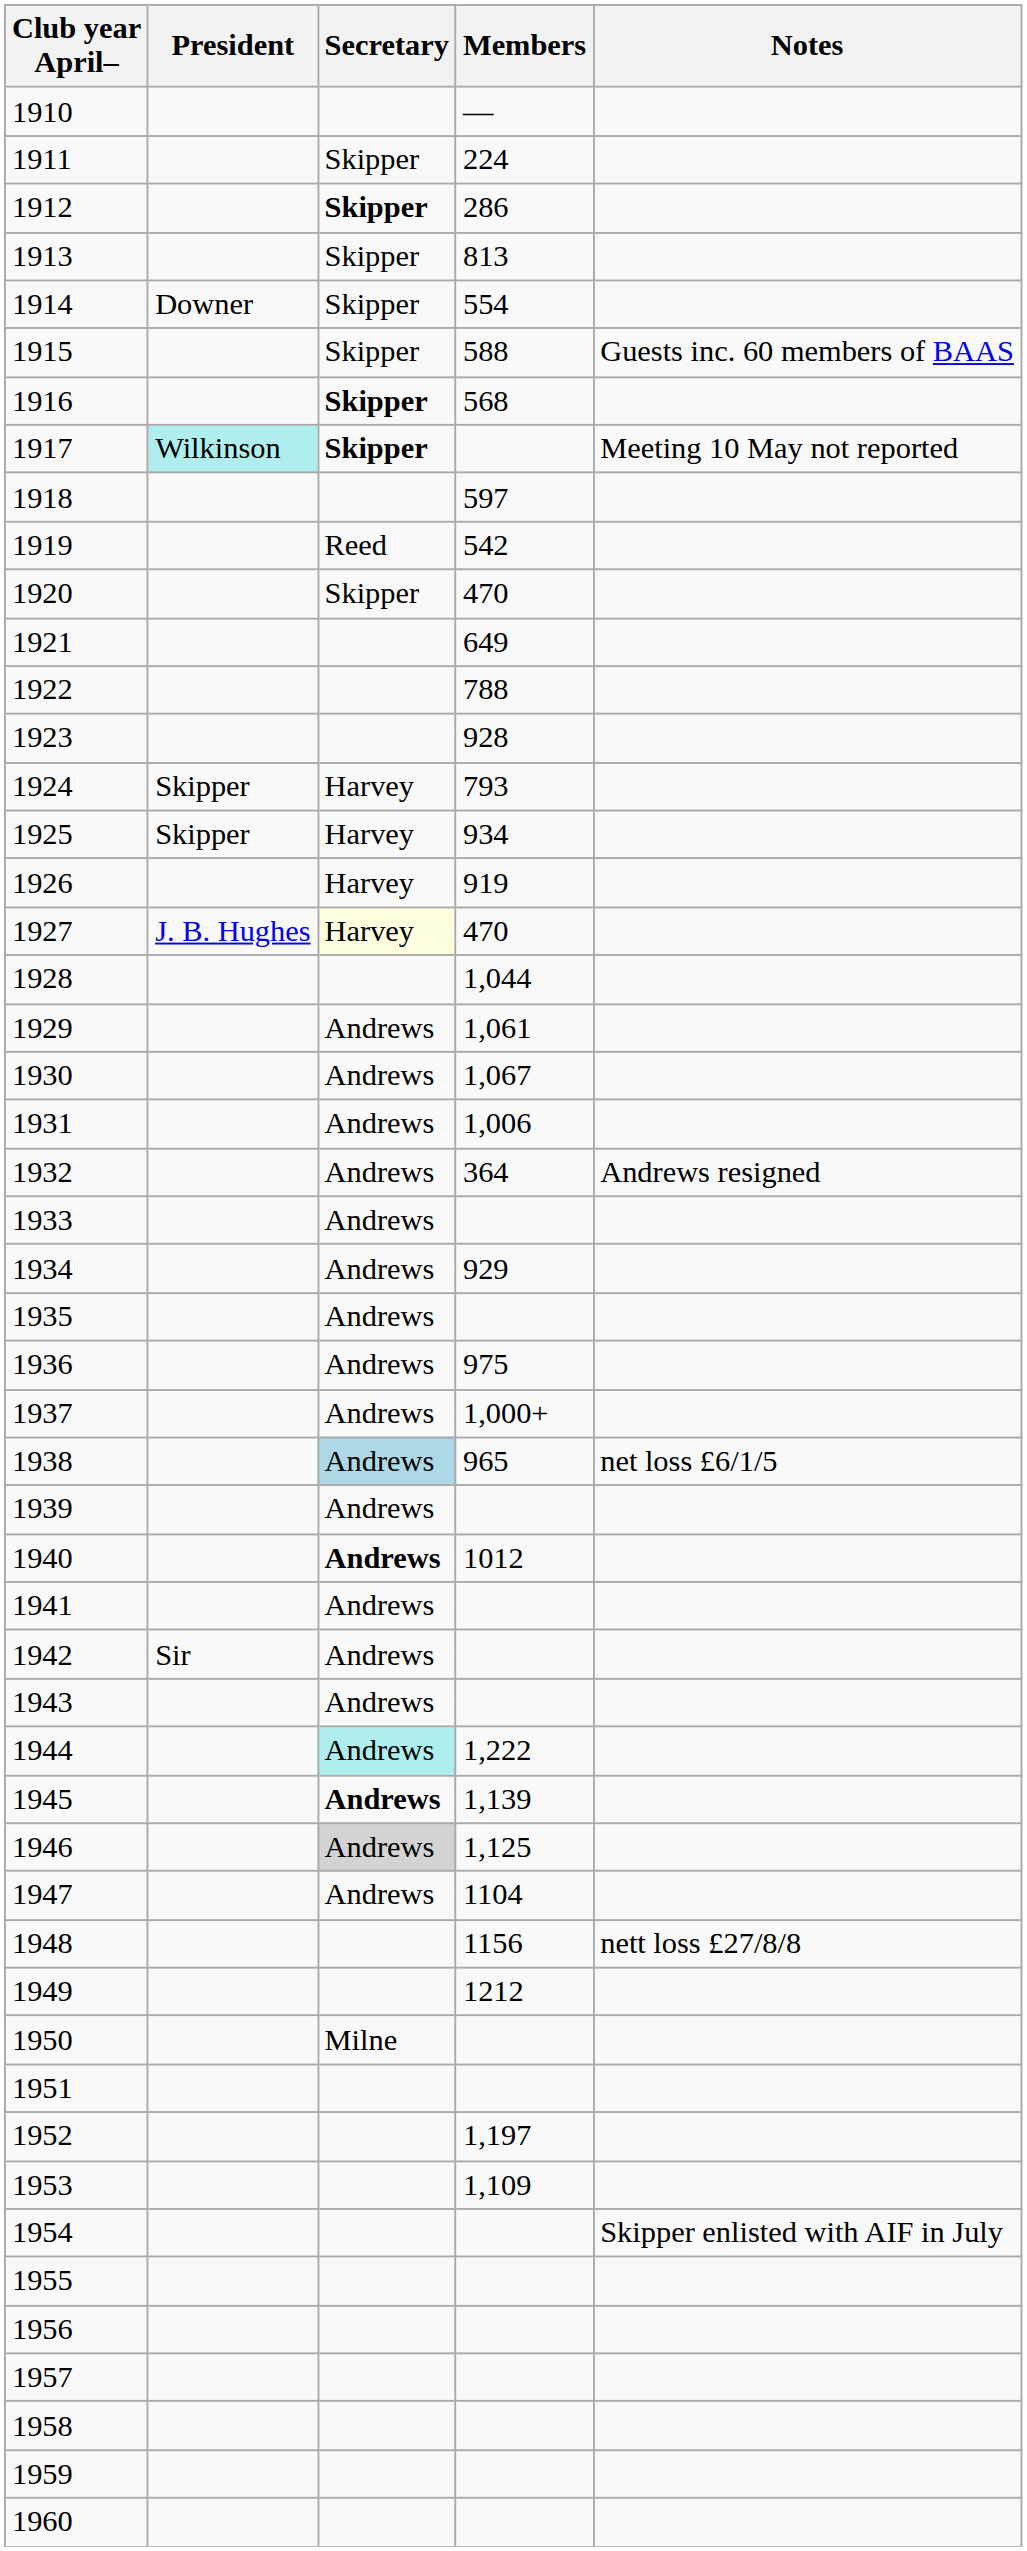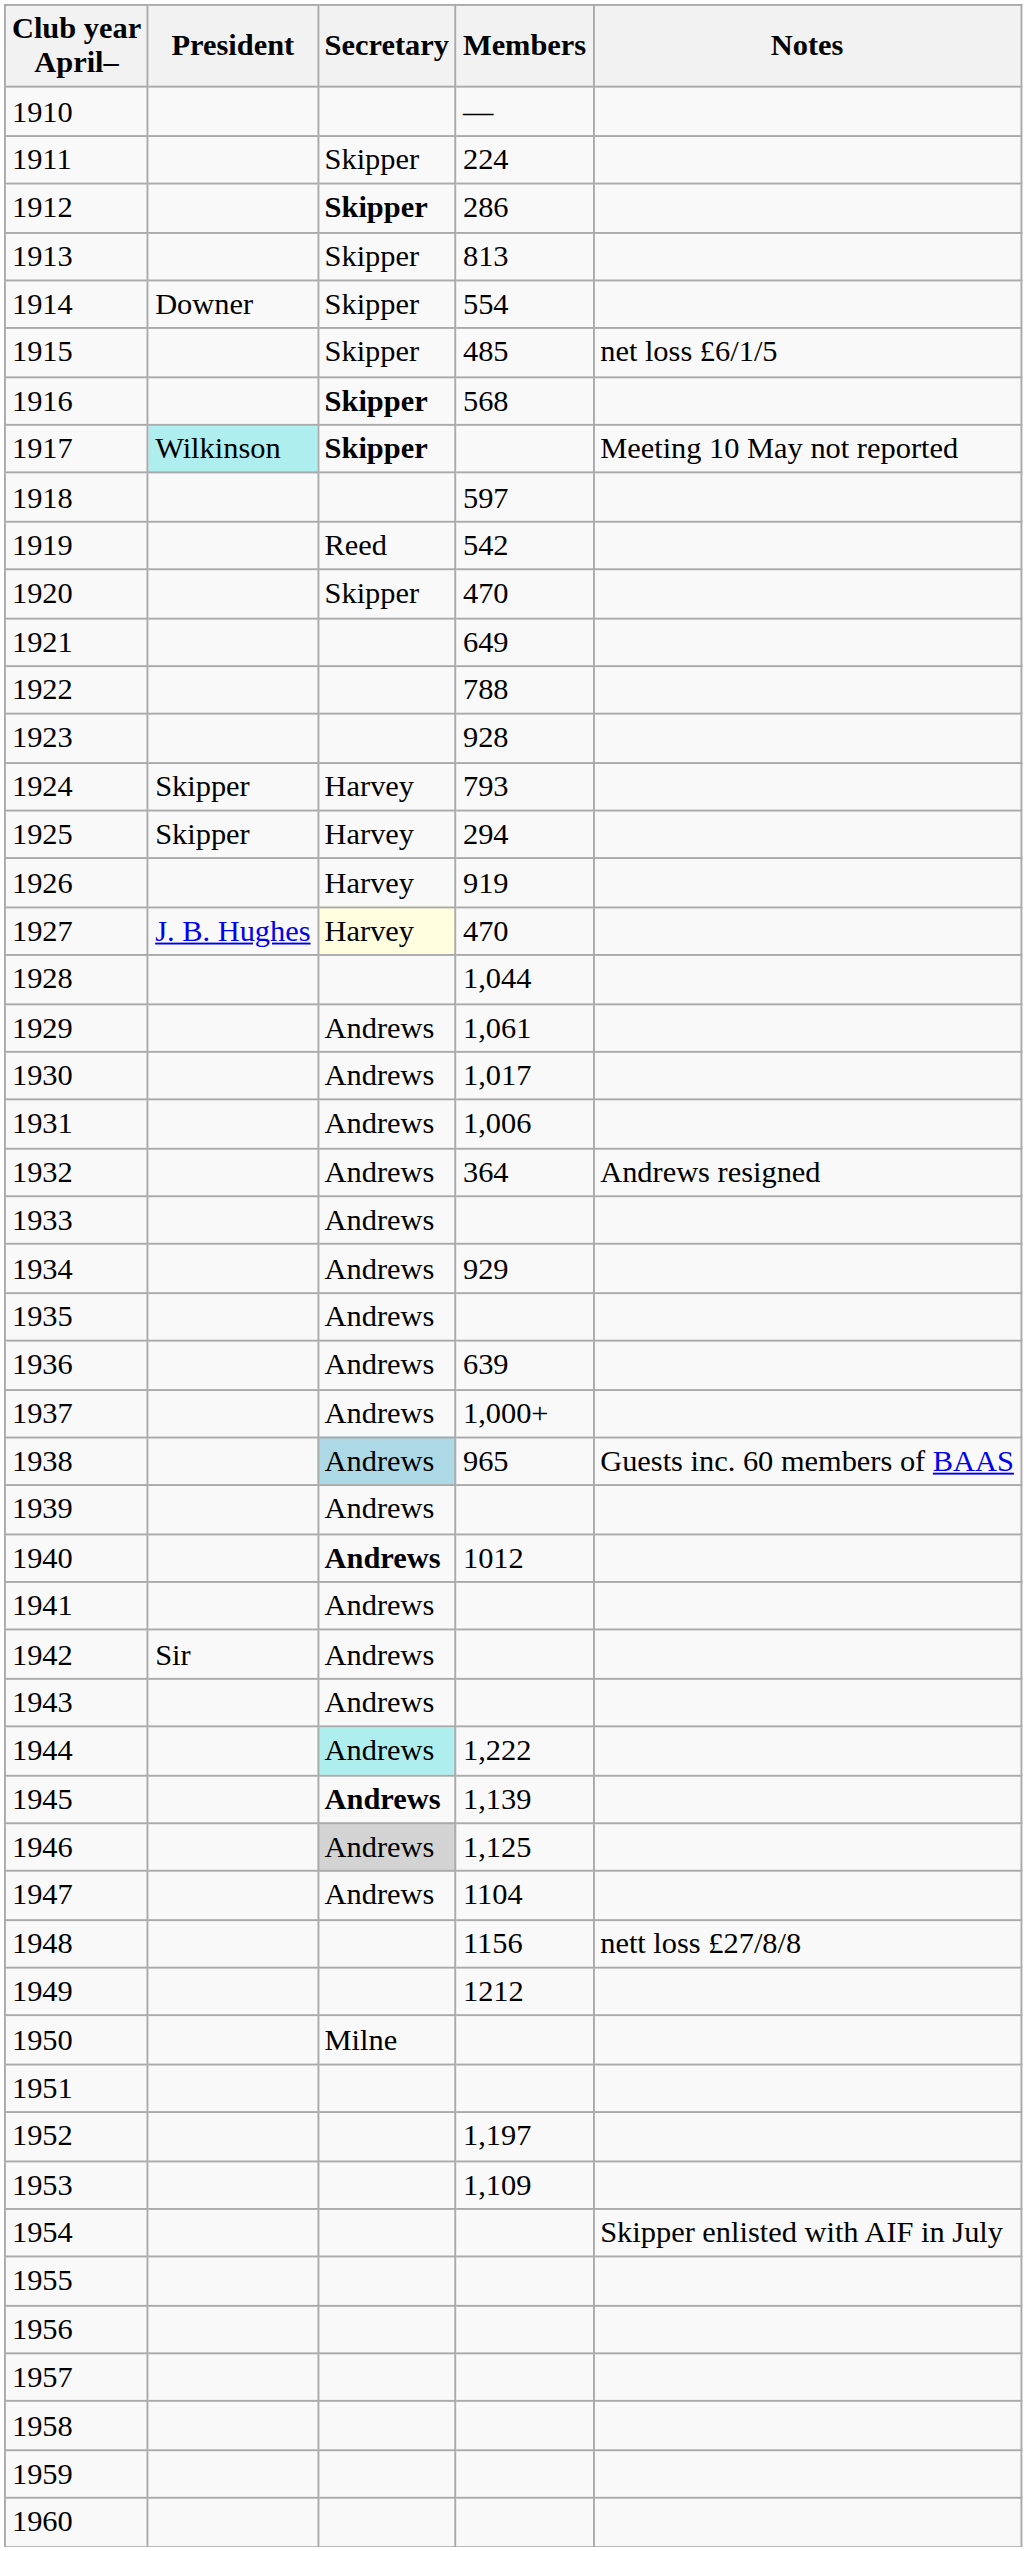1915 | Members: 588 -> 485
1915 | Notes: Guests inc. 60 members of BAAS -> net loss £6/1/5
1925 | Members: 934 -> 294
1930 | Members: 1,067 -> 1,017
1936 | Members: 975 -> 639
1938 | Notes: net loss £6/1/5 -> Guests inc. 60 members of BAAS
